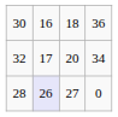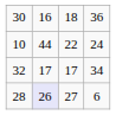+ row: 10 | 44 | 22 | 24
32 | column 3: 20 -> 17
28 | column 4: 0 -> 6
